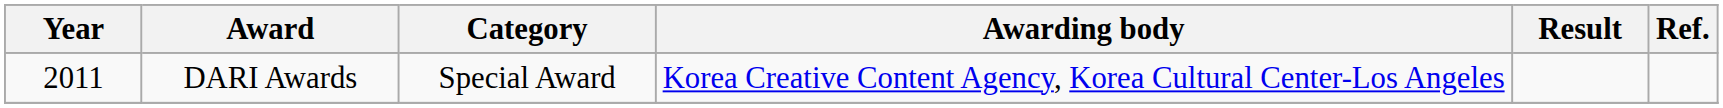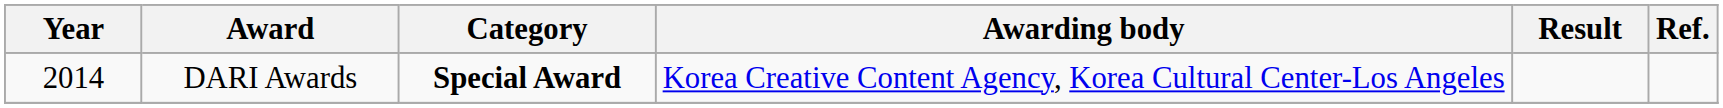DARI Awards | Year: 2011 -> 2014
DARI Awards | Category: normal -> bold
